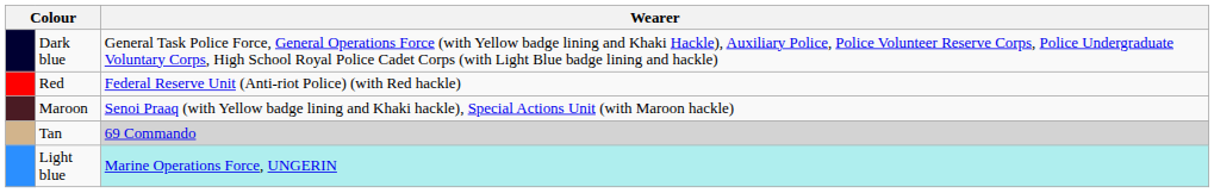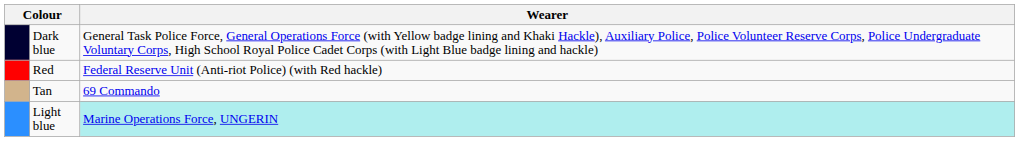- row: Maroon | Senoi Praaq (with Yellow badge lining and Khaki hackle), Special Actions Unit (with Maroon hackle)
Tan | Wearer: lightgrey background -> no background
